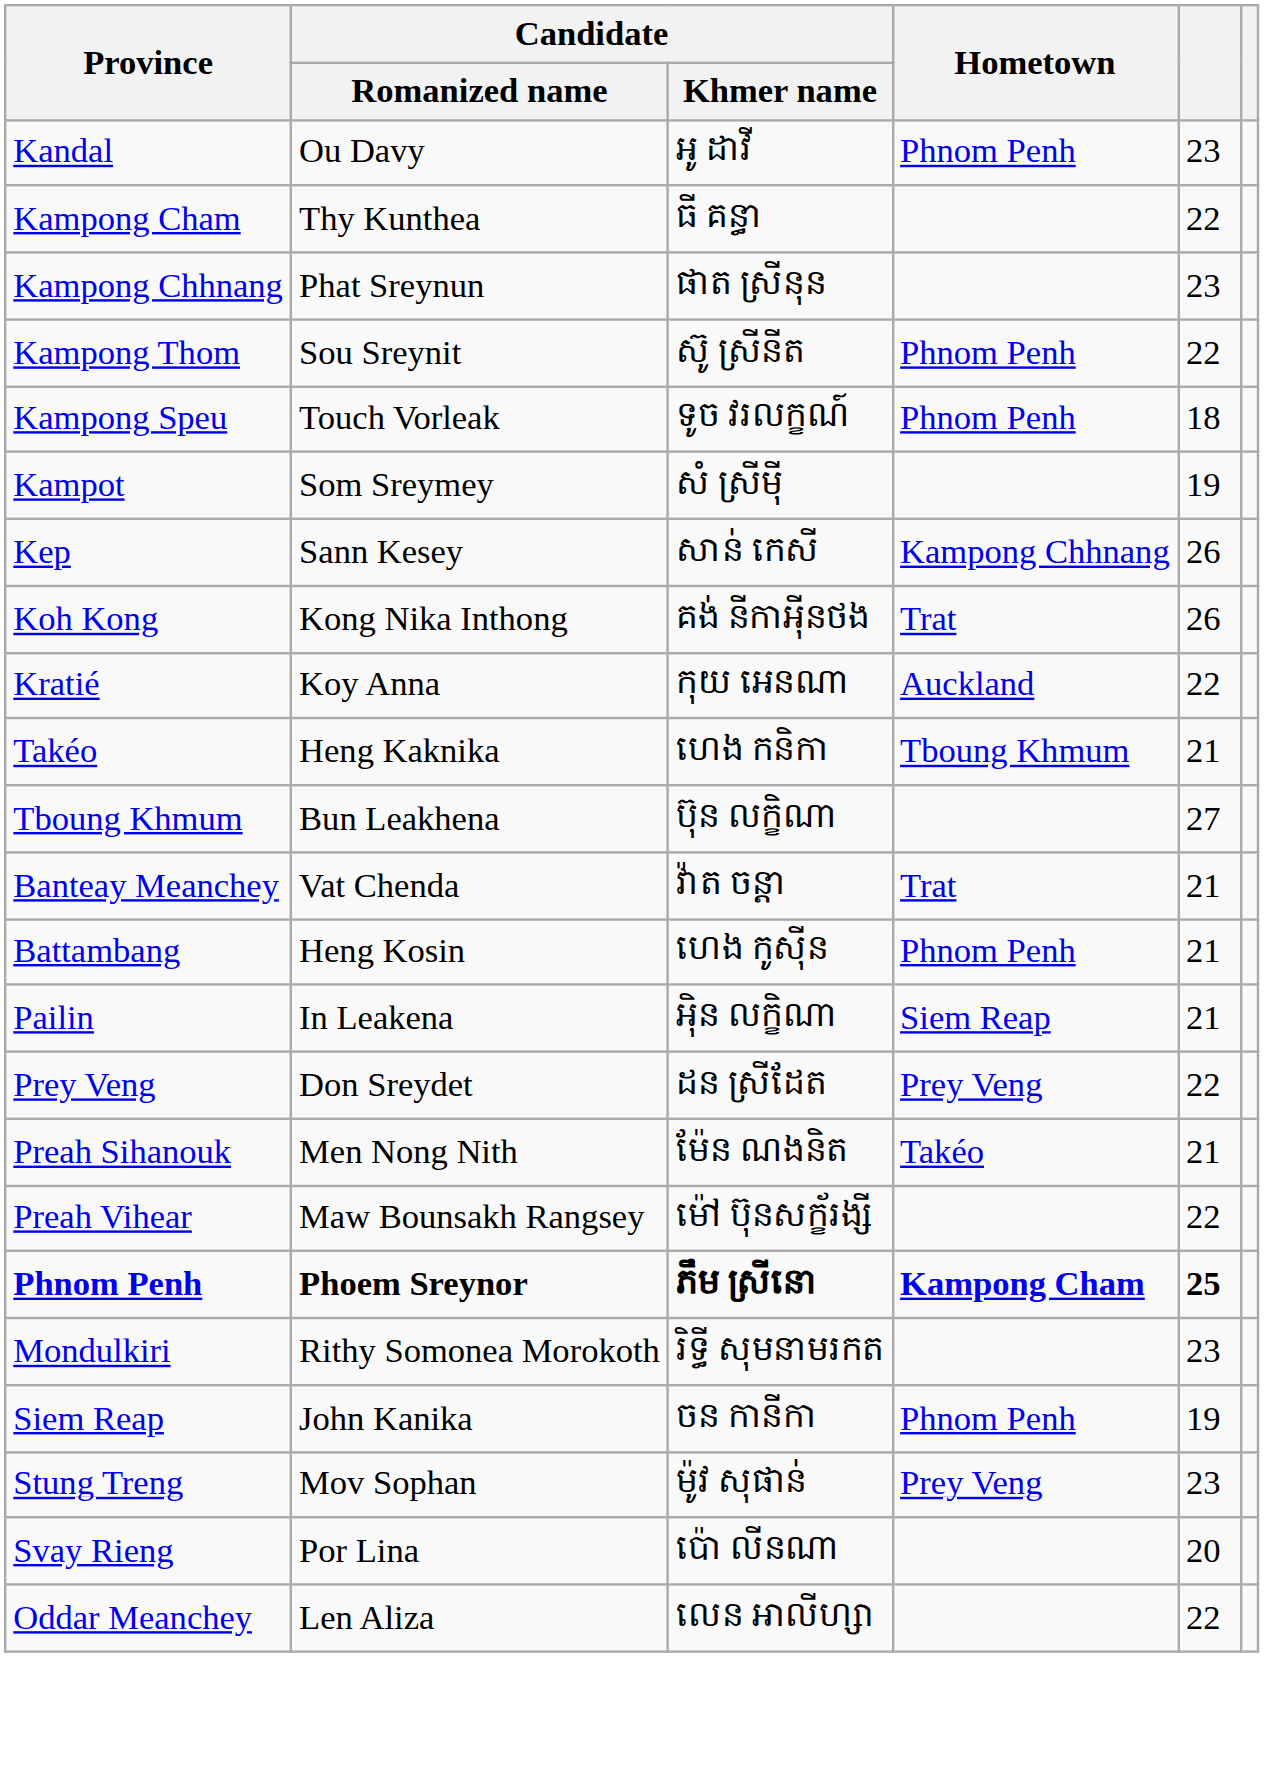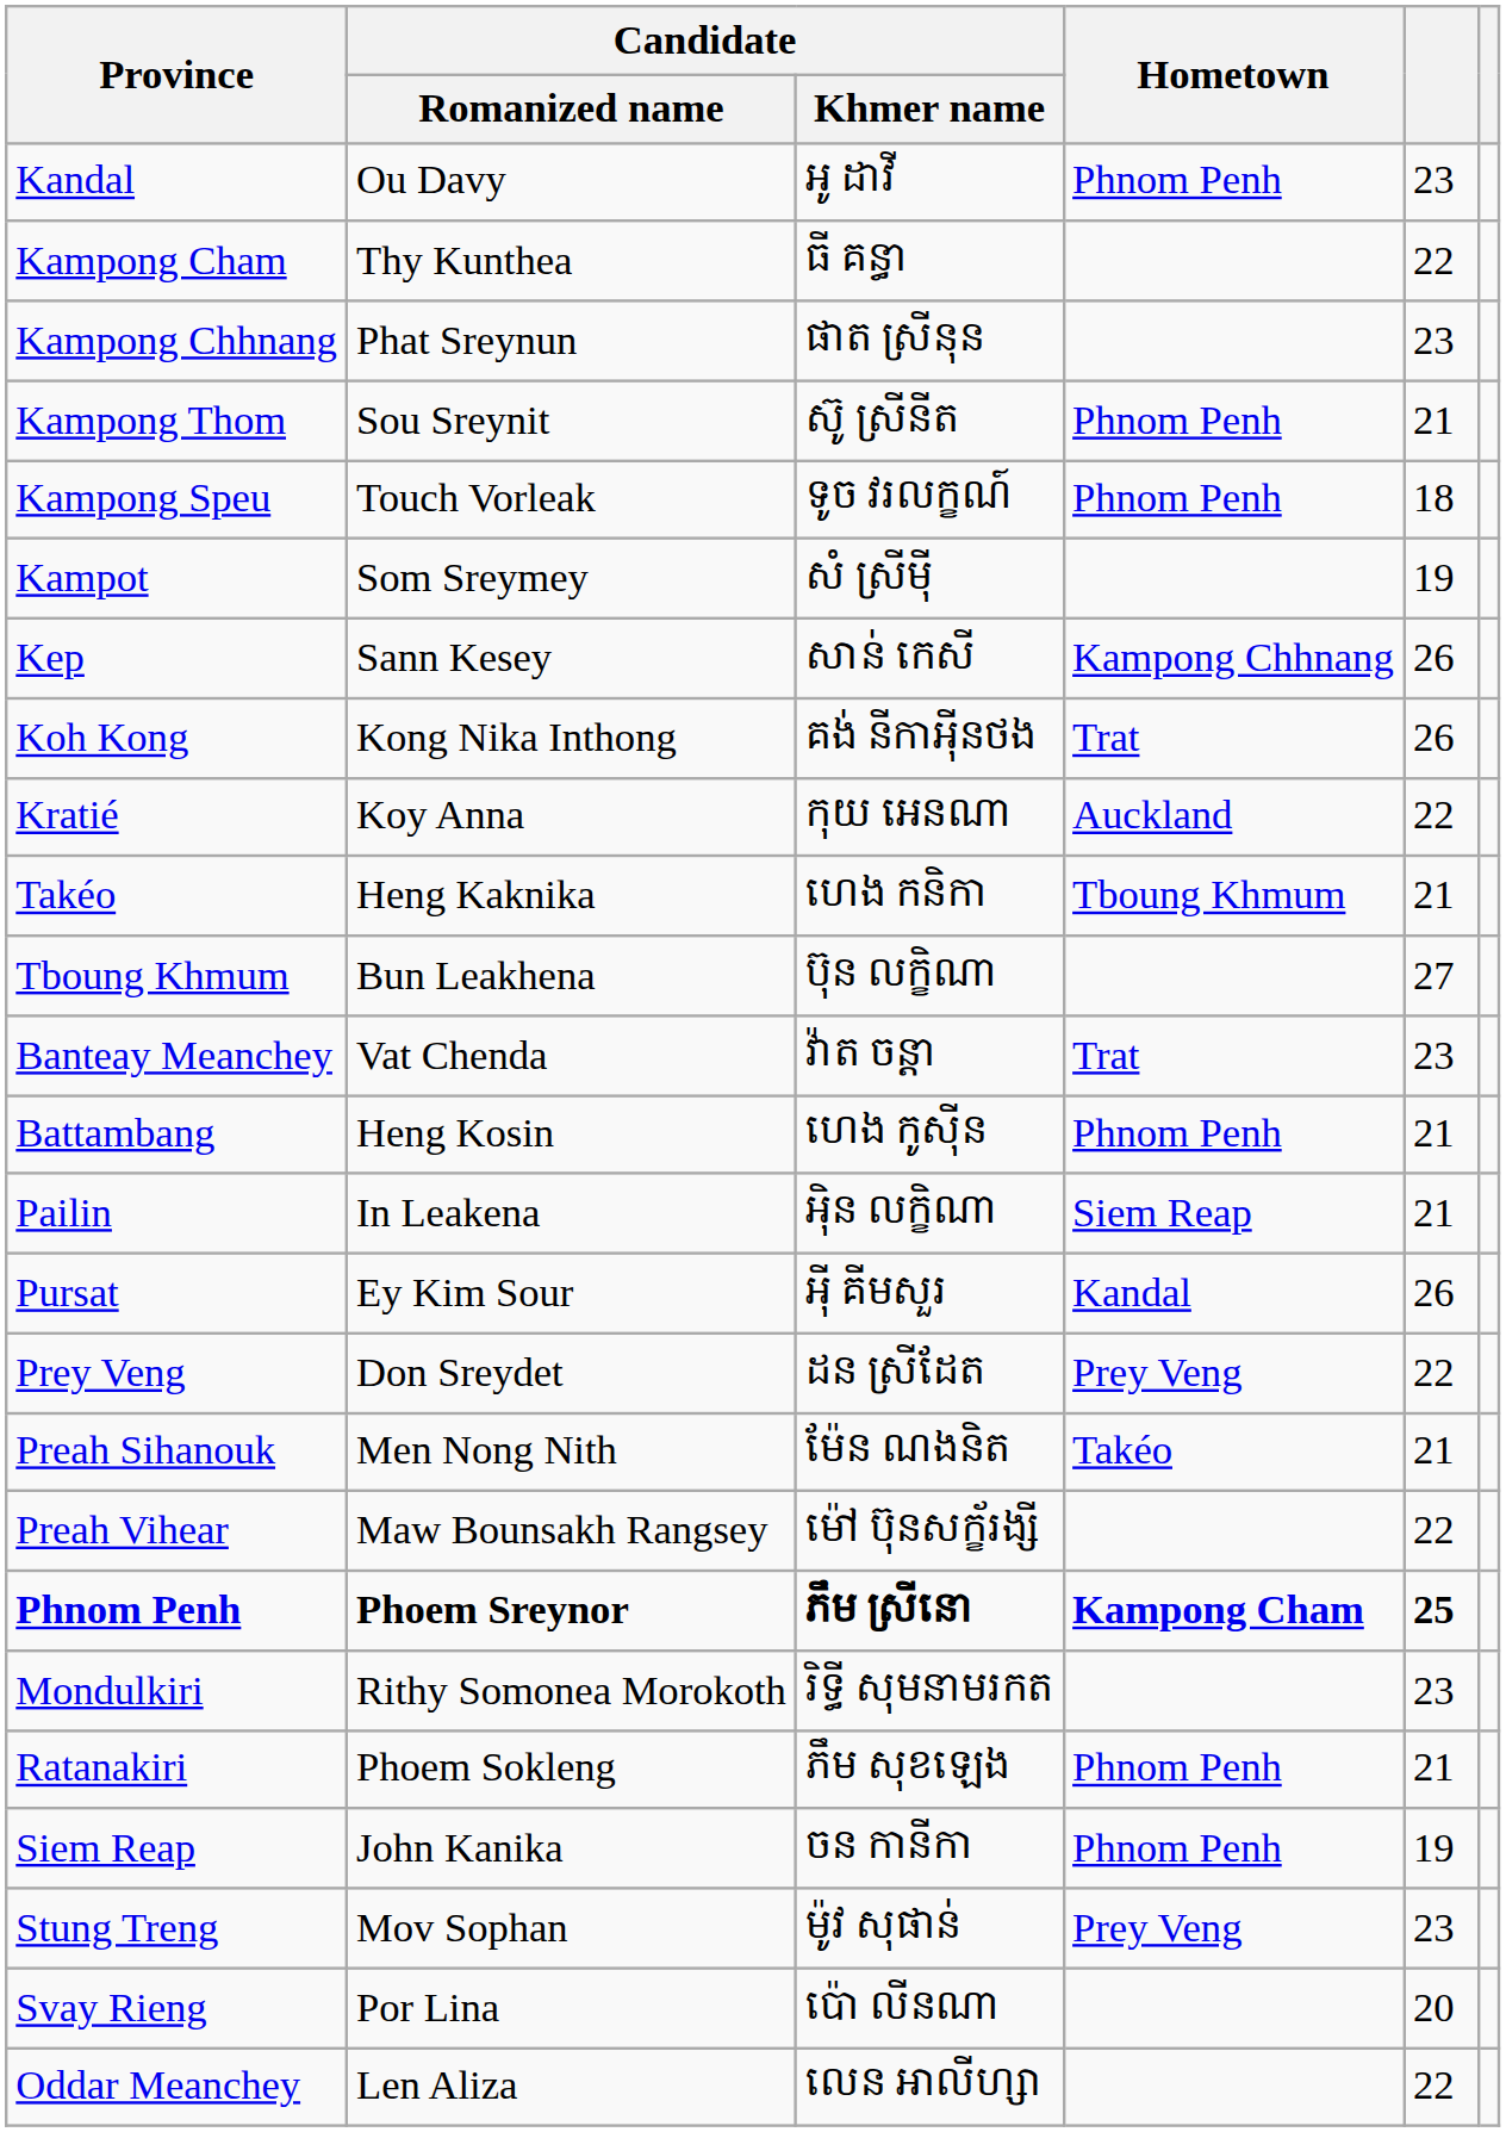Kampong Thom | column 5: 22 -> 21
Banteay Meanchey | column 5: 21 -> 23
+ row: Pursat | Ey Kim Sour | អុី គីមសួរ | Kandal | 26
+ row: Ratanakiri | Phoem Sokleng | ភឹម សុខឡេង | Phnom Penh | 21
